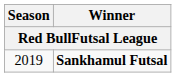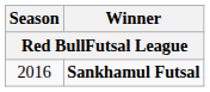Sankhamul Futsal | Season: 2019 -> 2016
